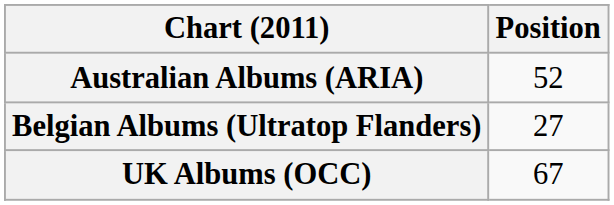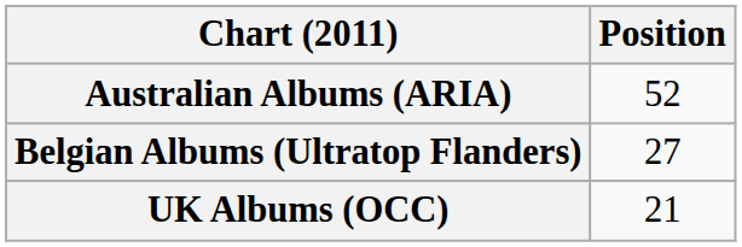UK Albums (OCC) | Position: 67 -> 21
